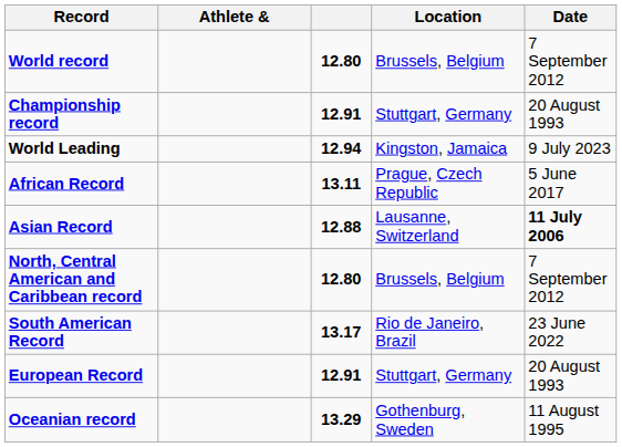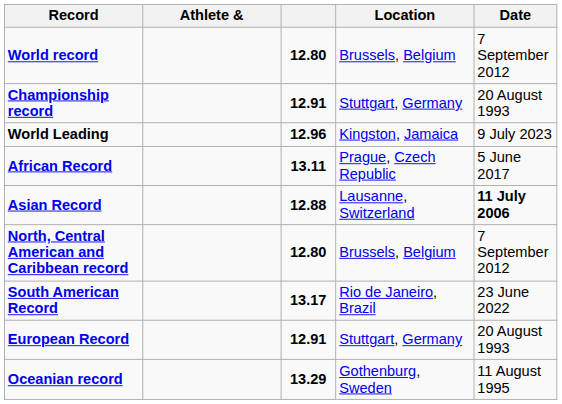World Leading | column 3: 12.94 -> 12.96
